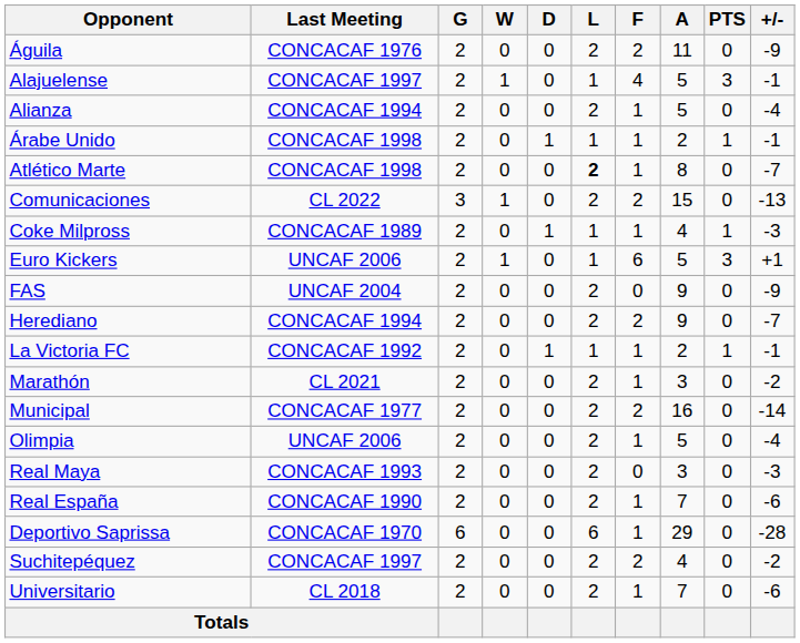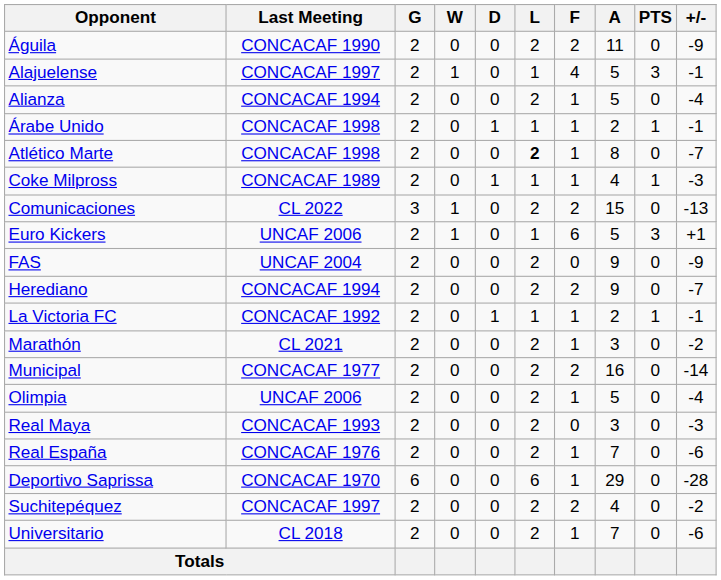Águila | Last Meeting: CONCACAF 1976 -> CONCACAF 1990
rows swapped: Coke Milpross <-> Comunicaciones
Real España | Last Meeting: CONCACAF 1990 -> CONCACAF 1976
